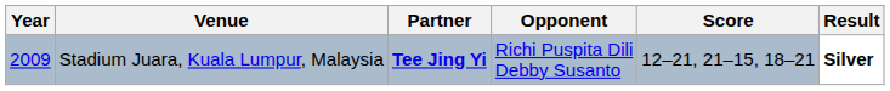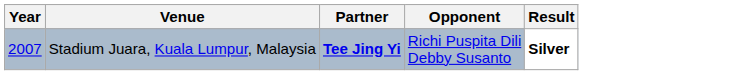- column: Score | 12–21, 21–15, 18–21
Stadium Juara, Kuala Lumpur, Malaysia | Year: 2009 -> 2007
